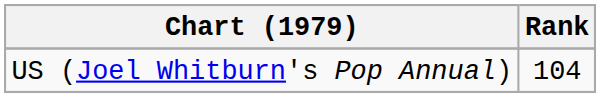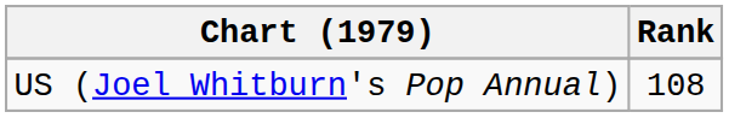US (Joel Whitburn's Pop Annual) | Rank: 104 -> 108
